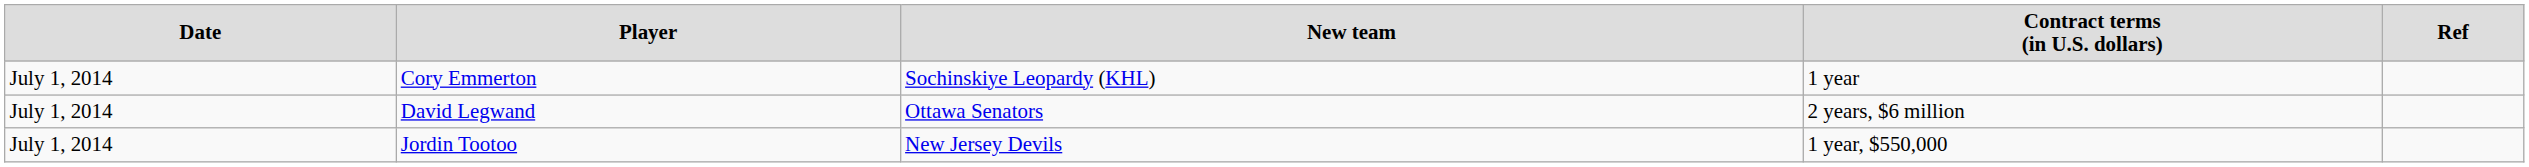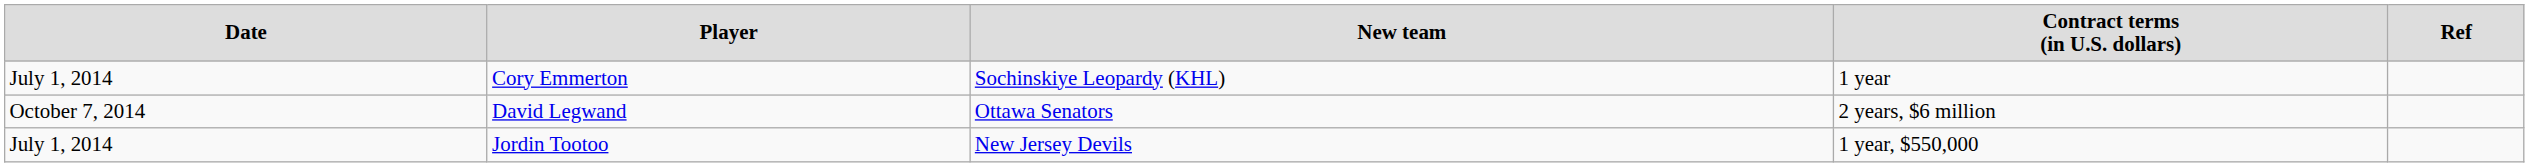David Legwand | column 1: July 1, 2014 -> October 7, 2014
